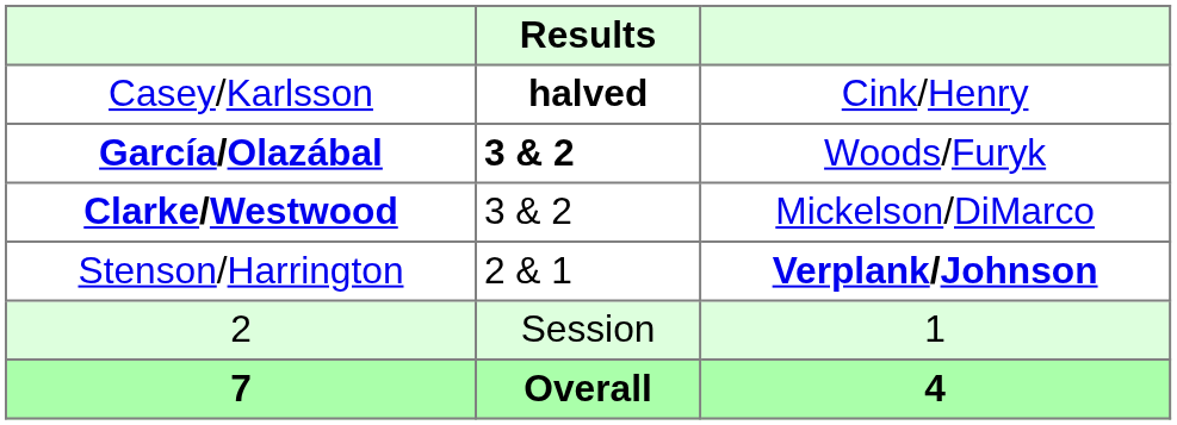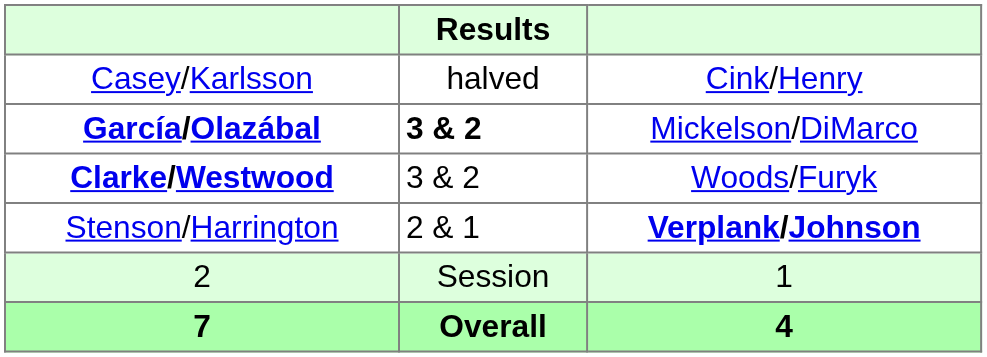Casey/Karlsson | Results: bold -> normal
García/Olazábal | column 3: Woods/Furyk -> Mickelson/DiMarco
Clarke/Westwood | column 3: Mickelson/DiMarco -> Woods/Furyk
